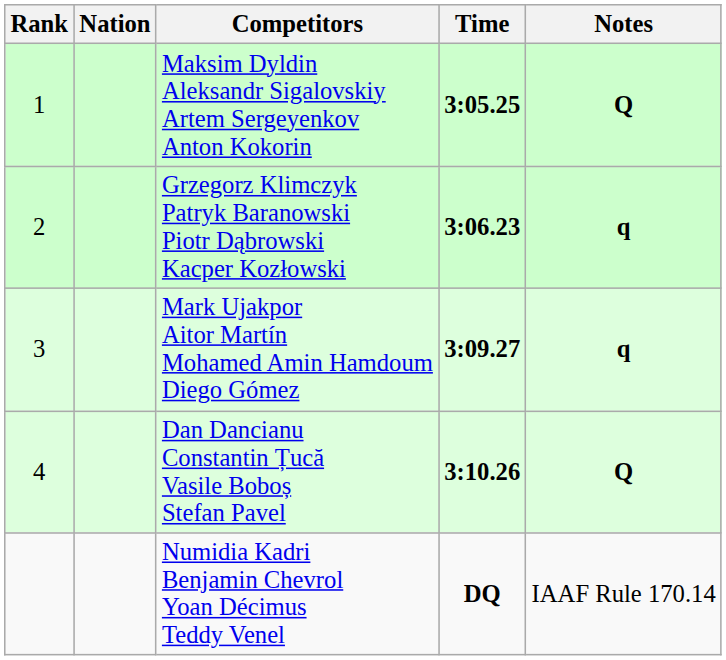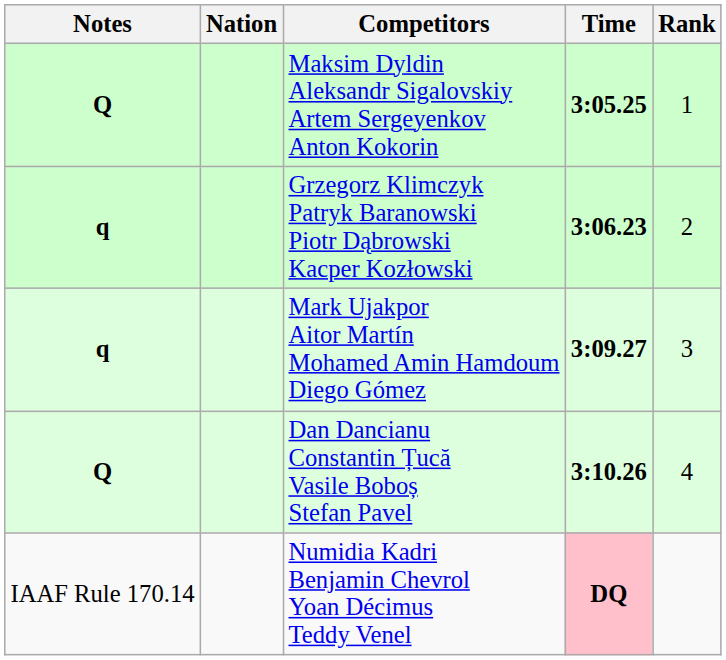columns swapped: Rank <-> Notes
Numidia Kadri Benjamin Chevrol Yoan Décimus Teddy Venel | Time: no background -> pink background
